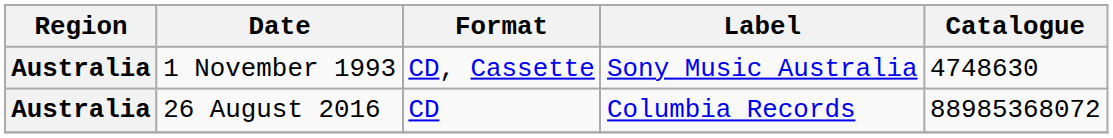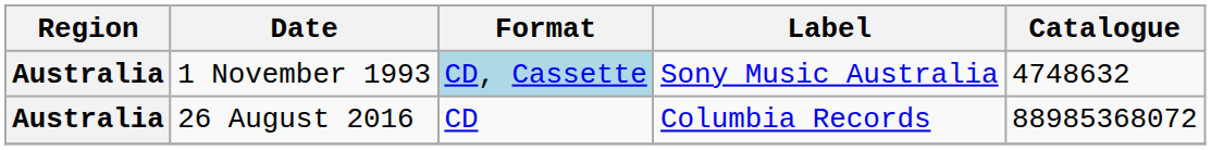1 November 1993 | Format: no background -> lightblue background
1 November 1993 | Catalogue: 4748630 -> 4748632
